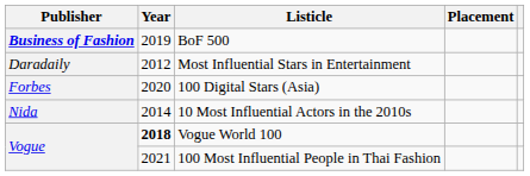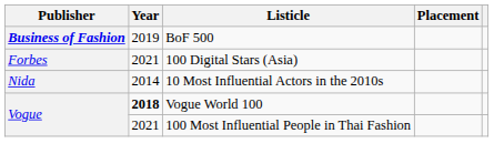- row: Daradaily | 2012 | Most Influential Stars in Entertainment
100 Digital Stars (Asia) | Year: 2020 -> 2021
